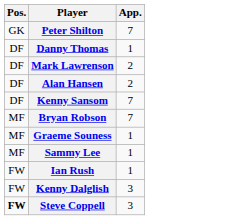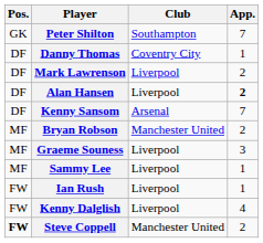+ column: Club | Southampton | Coventry City | Liverpool | Liverpool | Arsenal | Manchester United | Liverpool | Liverpool | Liverpool | Liverpool | Manchester United
Alan Hansen | App.: normal -> bold
Bryan Robson | App.: 7 -> 2
Graeme Souness | App.: 1 -> 3
Kenny Dalglish | App.: 3 -> 4
Steve Coppell | App.: 3 -> 2
